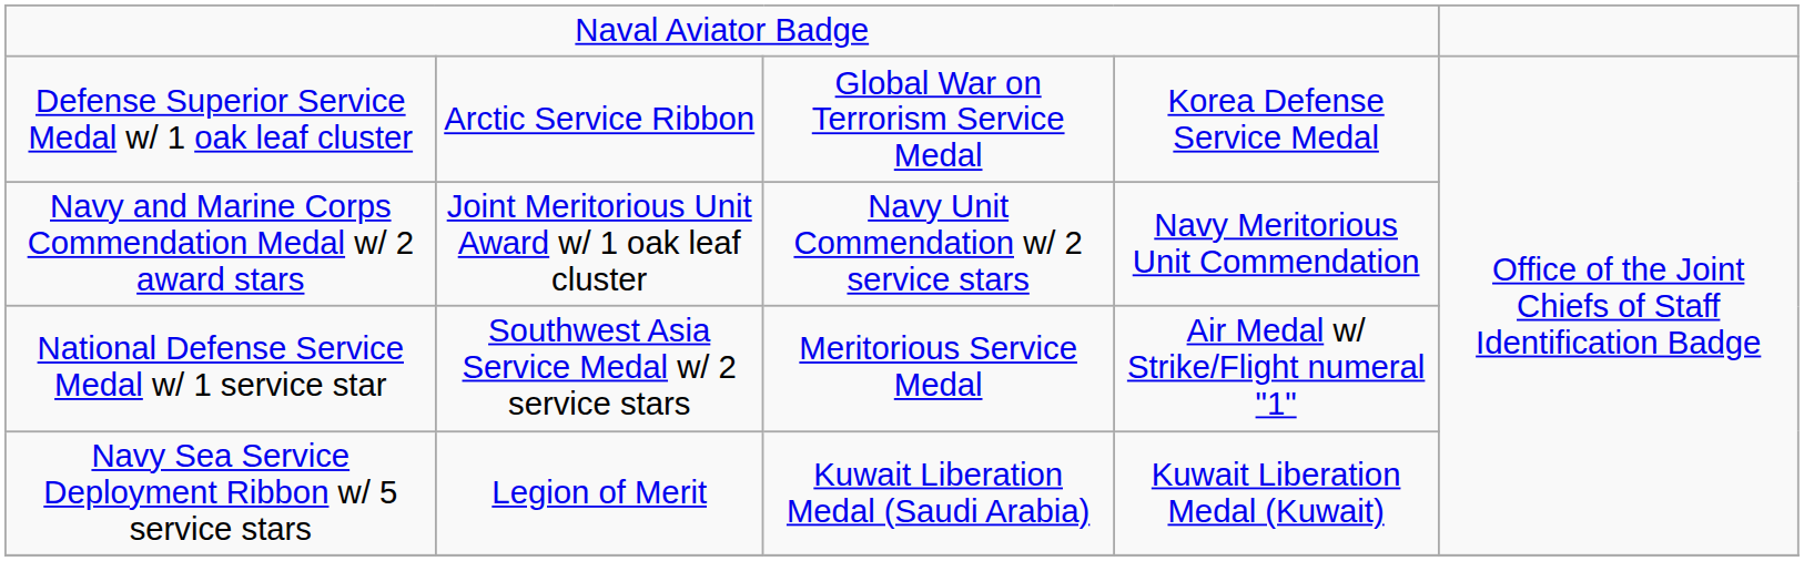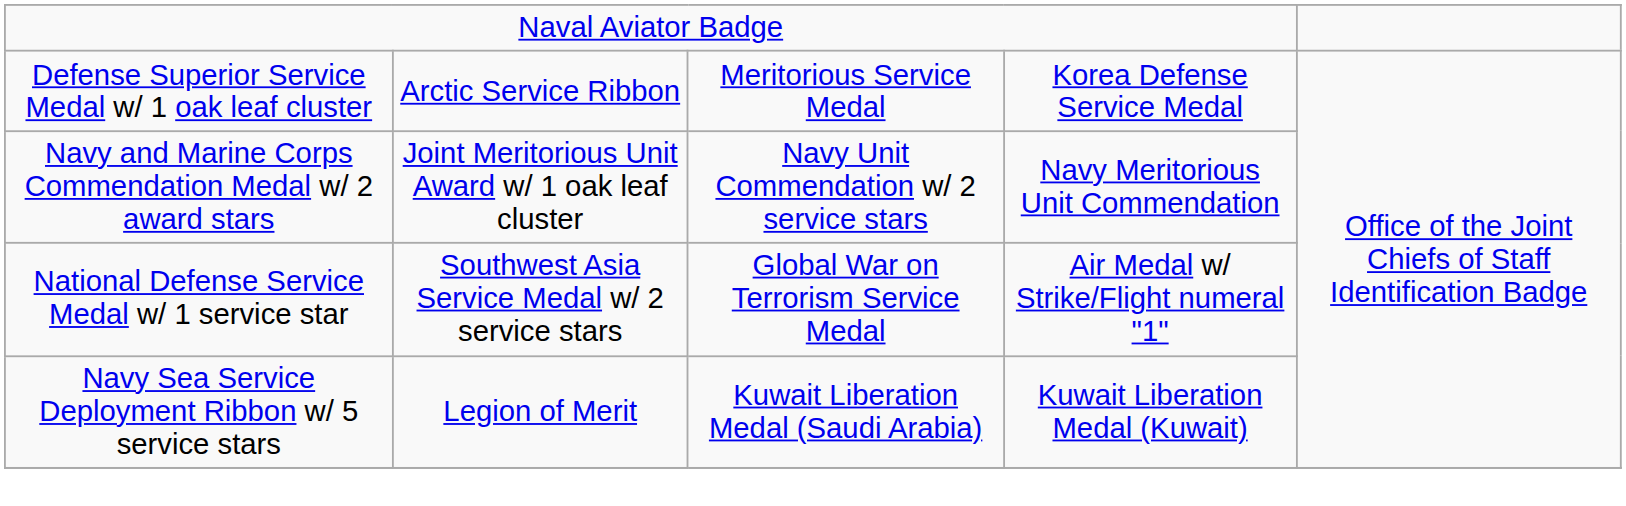Defense Superior Service Medal w/ 1 oak leaf cluster | column 3: Global War on Terrorism Service Medal -> Meritorious Service Medal
National Defense Service Medal w/ 1 service star | column 3: Meritorious Service Medal -> Global War on Terrorism Service Medal
